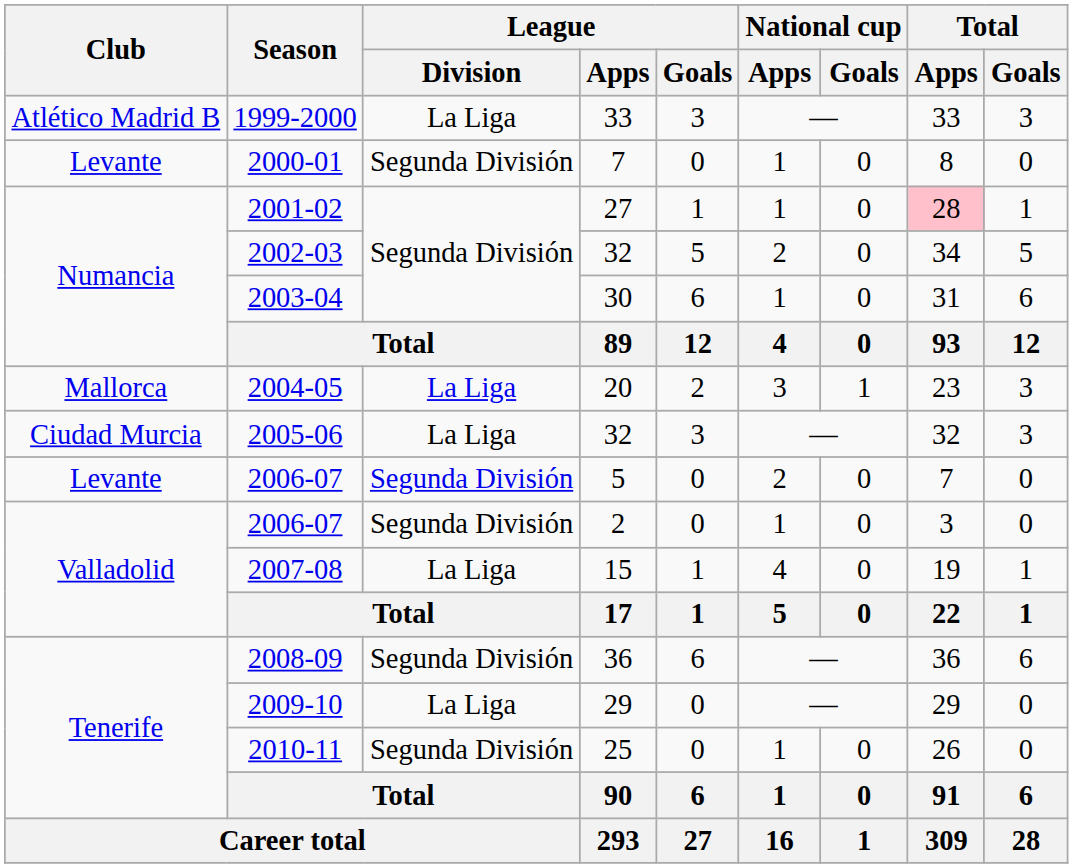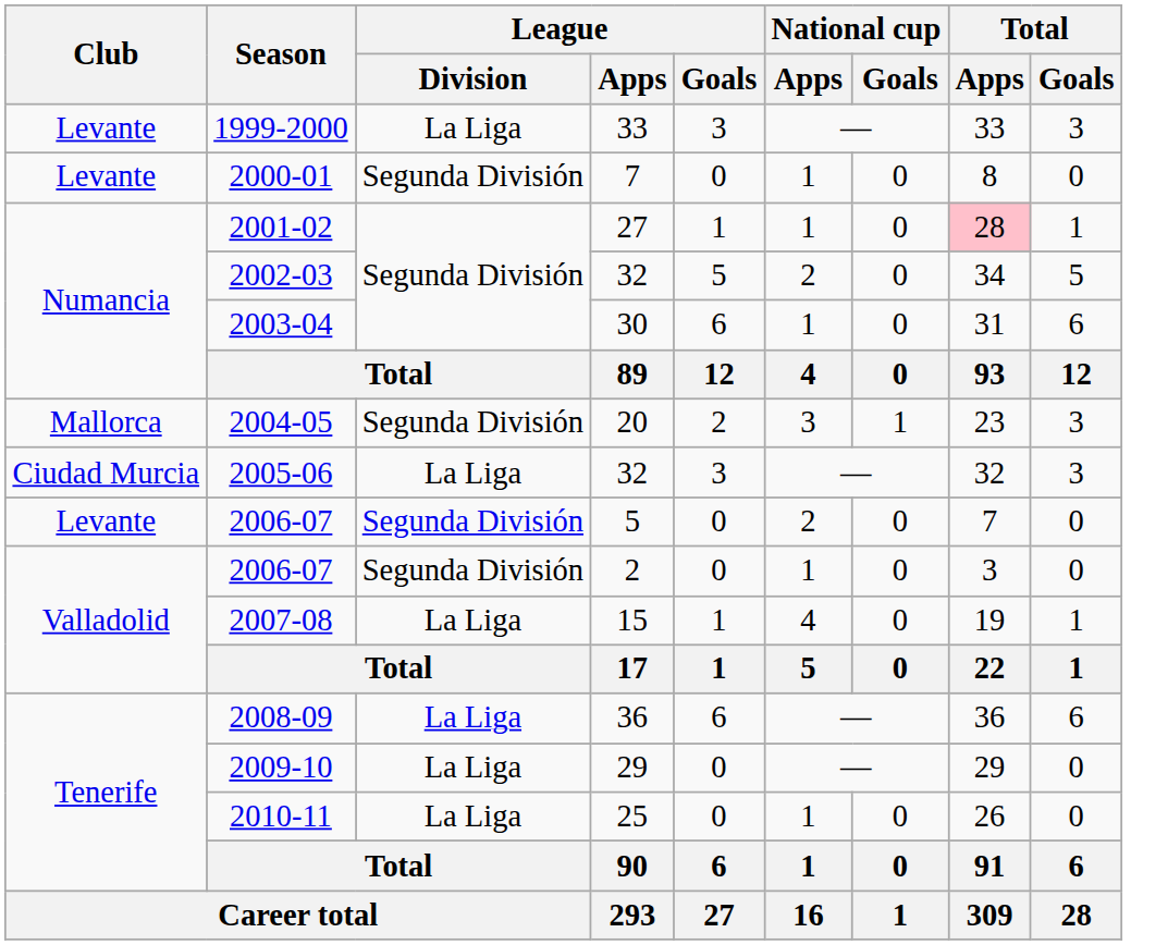1999-2000 | Club: Atlético Madrid B -> Levante
2004-05 | League / Division: La Liga -> Segunda División
2008-09 | League / Division: Segunda División -> La Liga
2010-11 | League / Division: Segunda División -> La Liga
